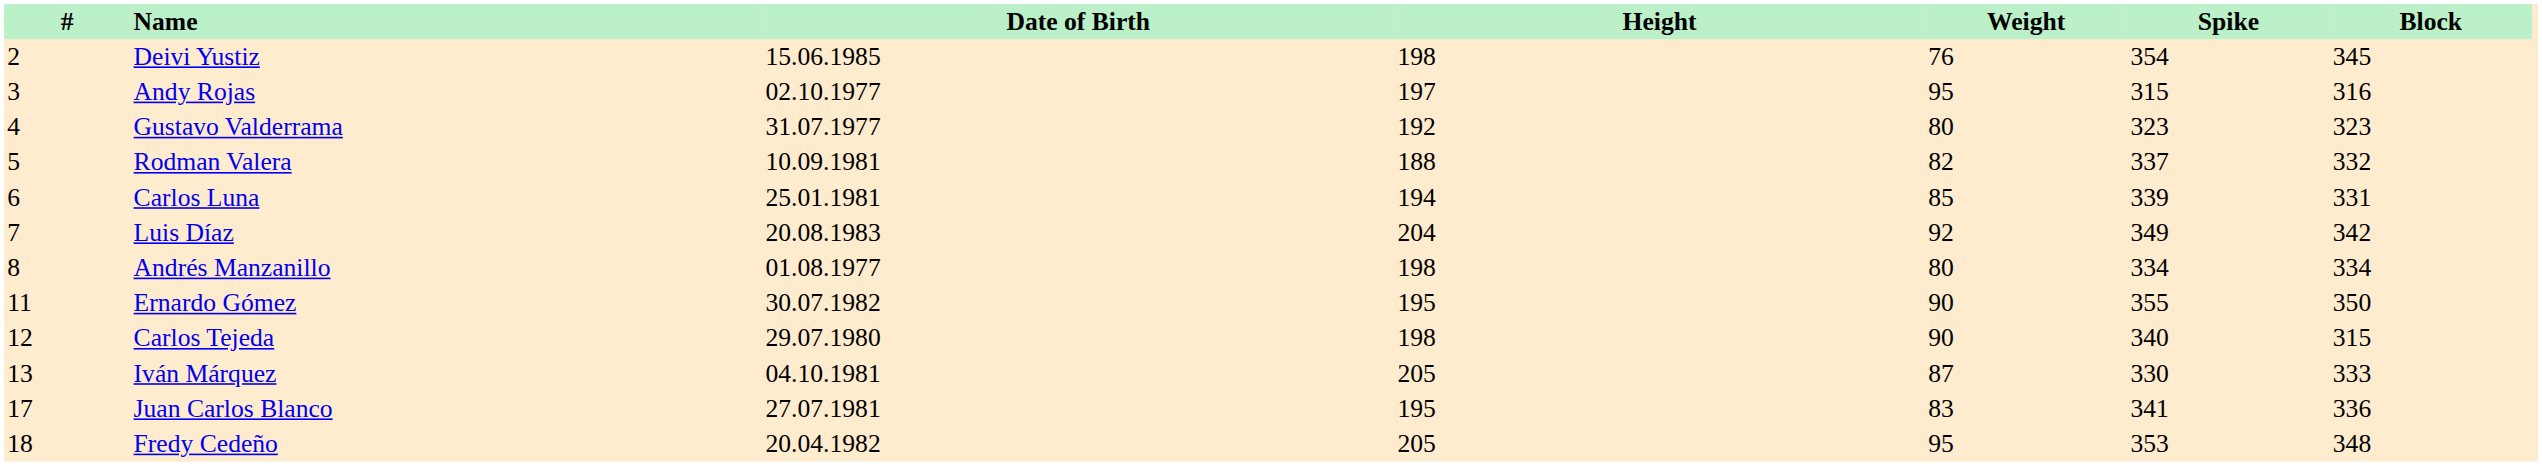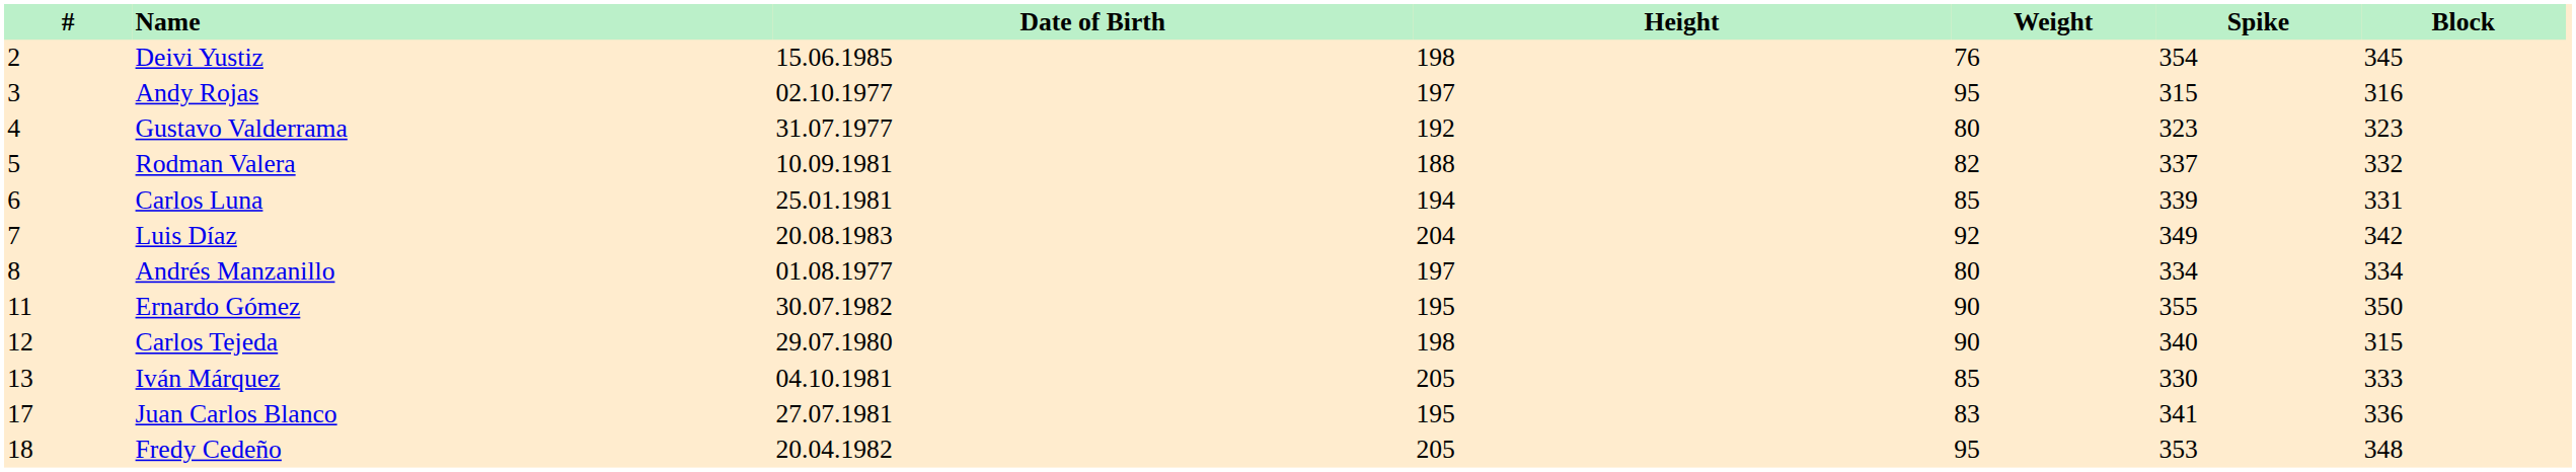Andrés Manzanillo | Height: 198 -> 197
Iván Márquez | Weight: 87 -> 85
